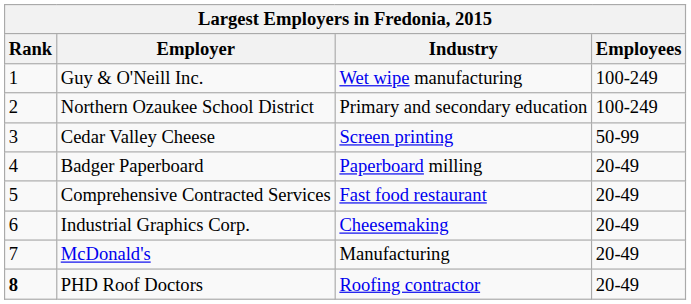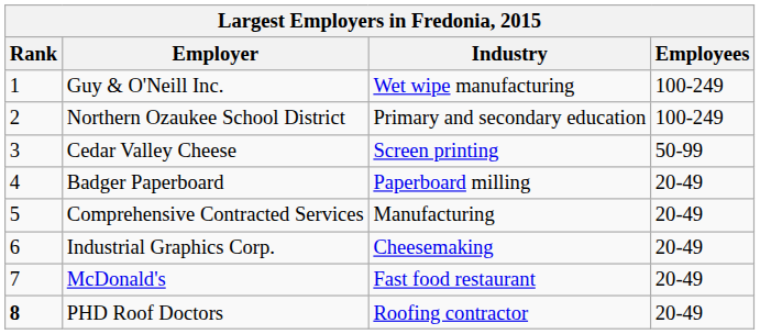Comprehensive Contracted Services | Industry: Fast food restaurant -> Manufacturing
McDonald's | Industry: Manufacturing -> Fast food restaurant
